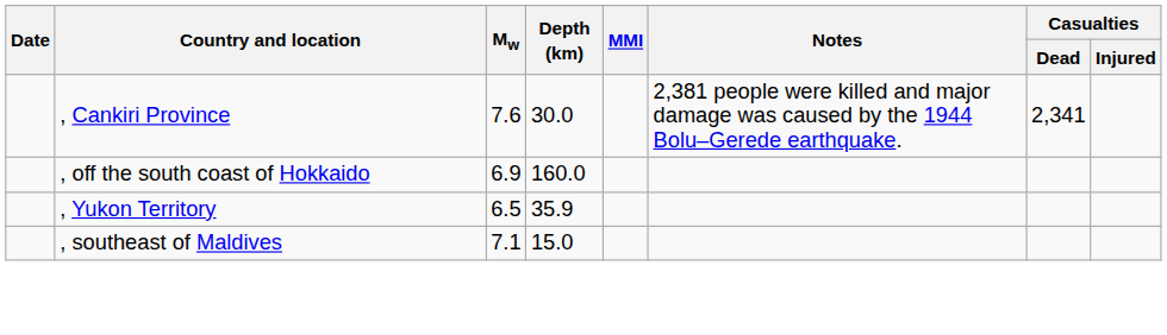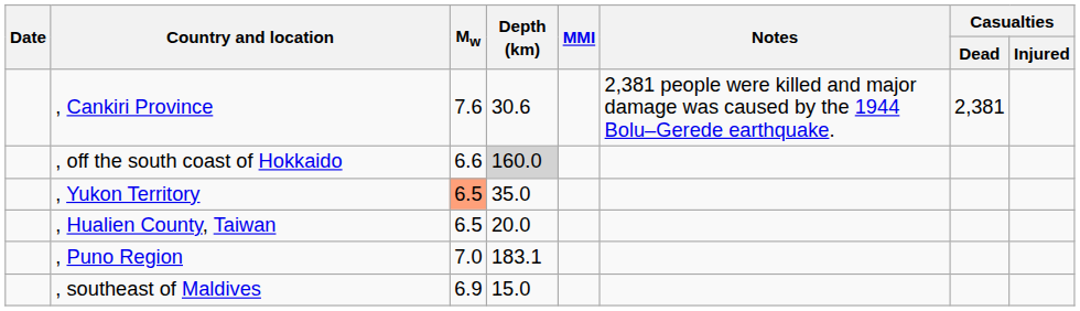, Cankiri Province | Depth (km): 30.0 -> 30.6
, Cankiri Province | Casualties / Dead: 2,341 -> 2,381
, off the south coast of Hokkaido | Mw: 6.9 -> 6.6
, off the south coast of Hokkaido | Depth (km): no background -> lightgrey background
, Yukon Territory | Mw: no background -> lightsalmon background
, Yukon Territory | Depth (km): 35.9 -> 35.0
+ row: , Hualien County, Taiwan | 6.5 | 20.0
+ row: , Puno Region | 7.0 | 183.1
, southeast of Maldives | Mw: 7.1 -> 6.9
